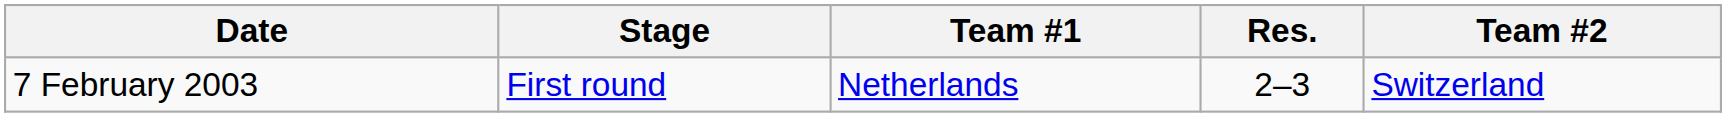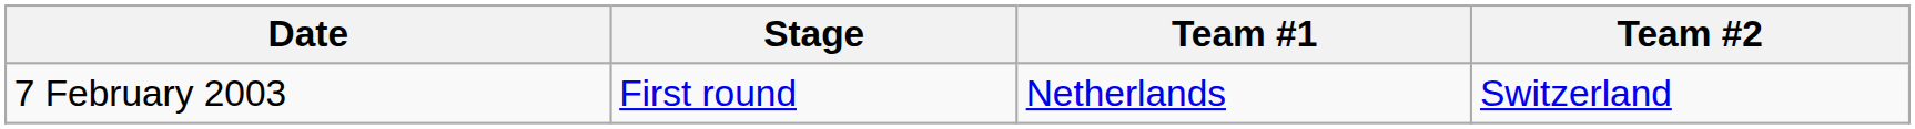- column: Res. | 2–3
